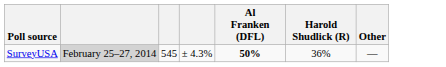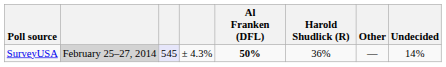+ column: Undecided | 14%
SurveyUSA | column 3: no background -> lavender background
